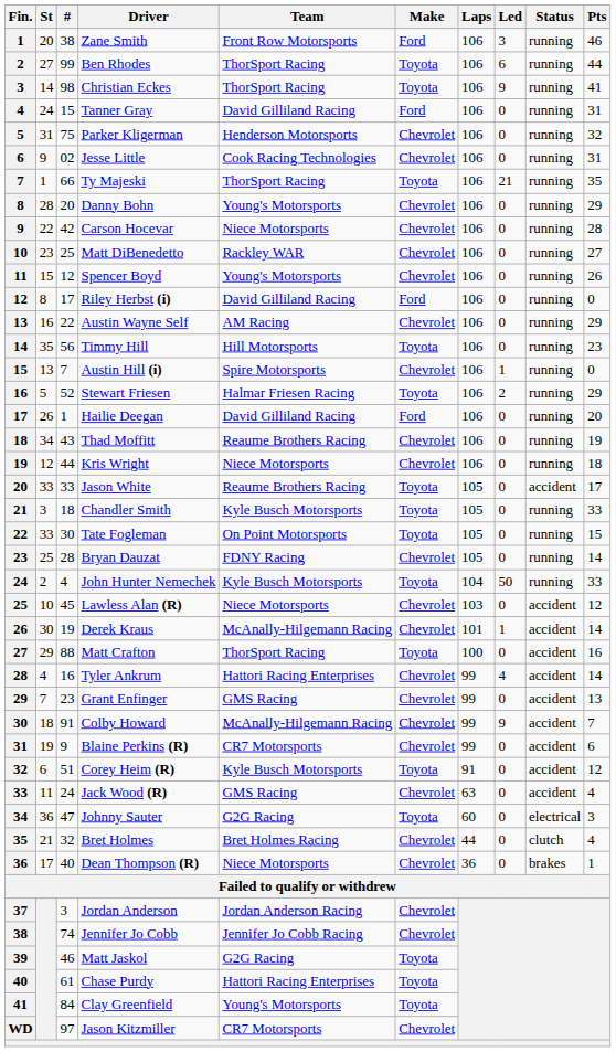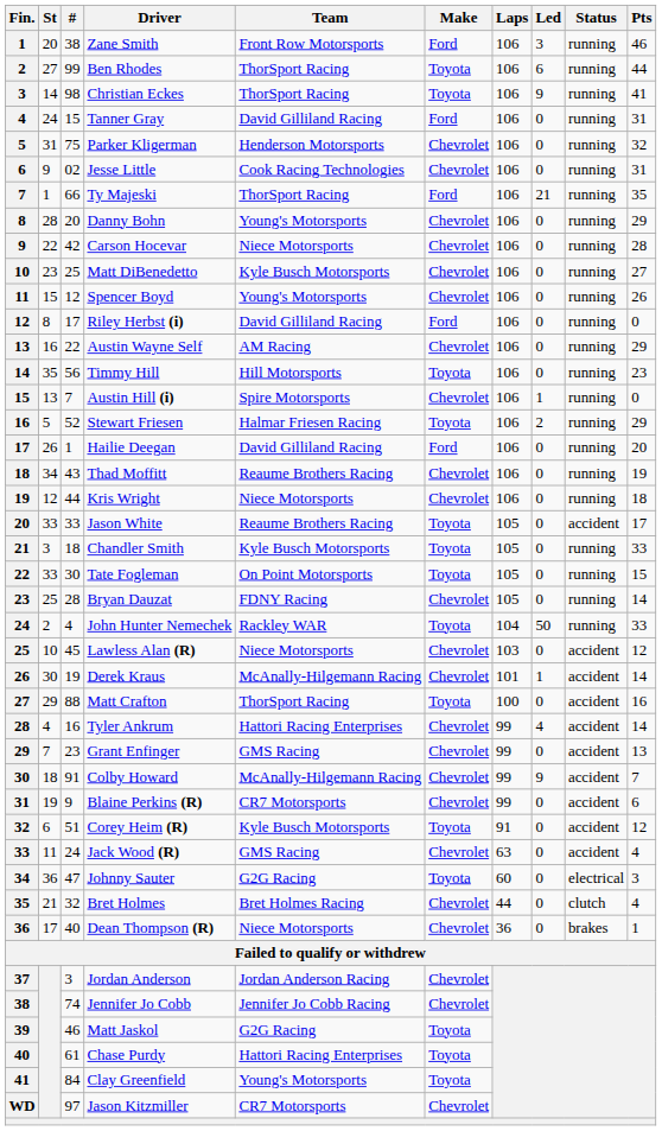Ty Majeski | Make: Toyota -> Ford
Matt DiBenedetto | Team: Rackley WAR -> Kyle Busch Motorsports
John Hunter Nemechek | Team: Kyle Busch Motorsports -> Rackley WAR
